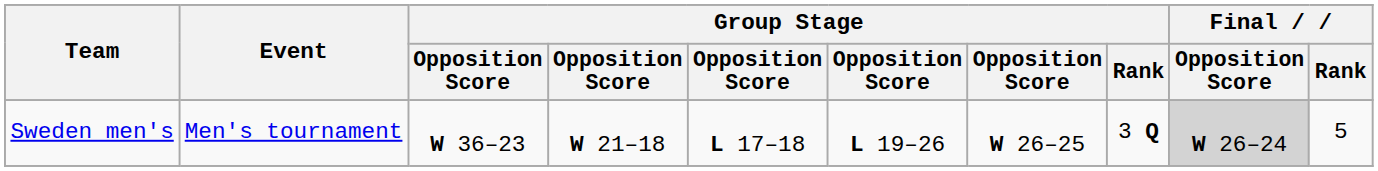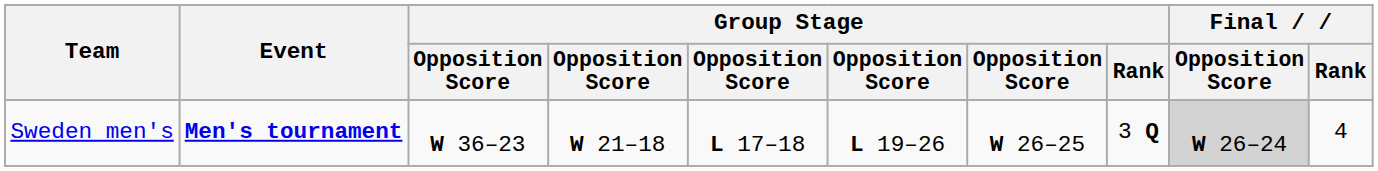Sweden men's | Event: normal -> bold
Sweden men's | Final / Rank: 5 -> 4
